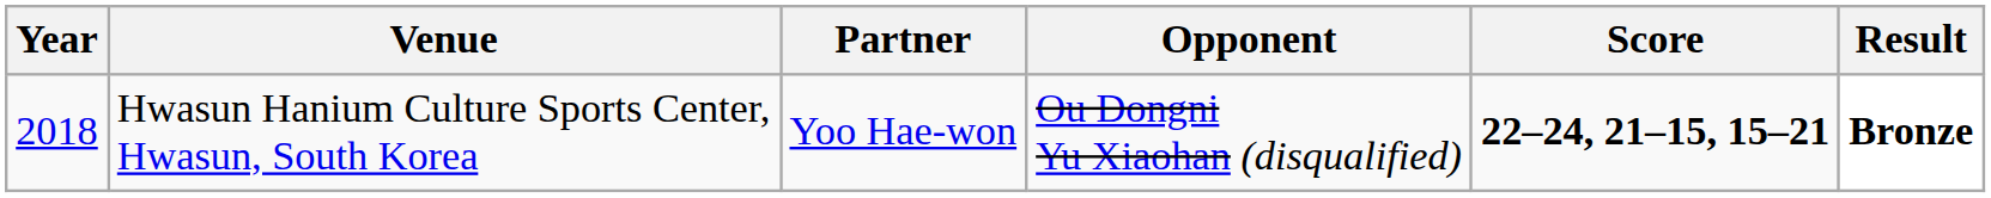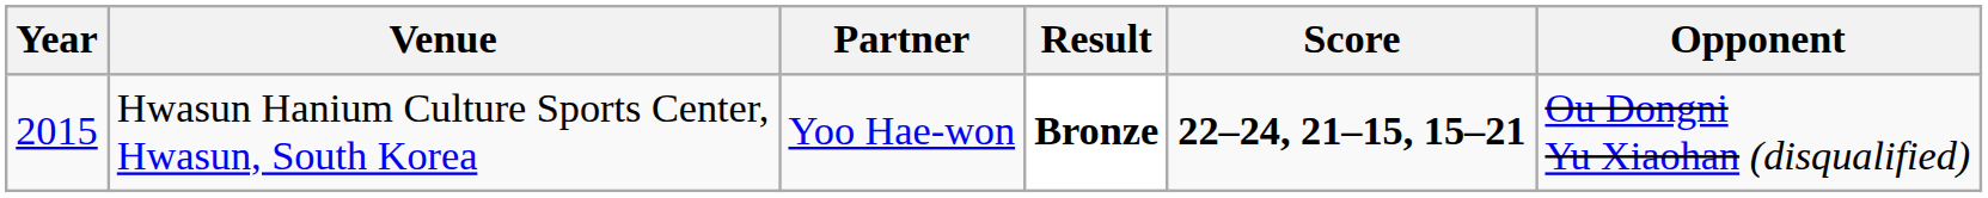columns swapped: Opponent <-> Result
Hwasun Hanium Culture Sports Center, Hwasun, South Korea | Year: 2018 -> 2015
